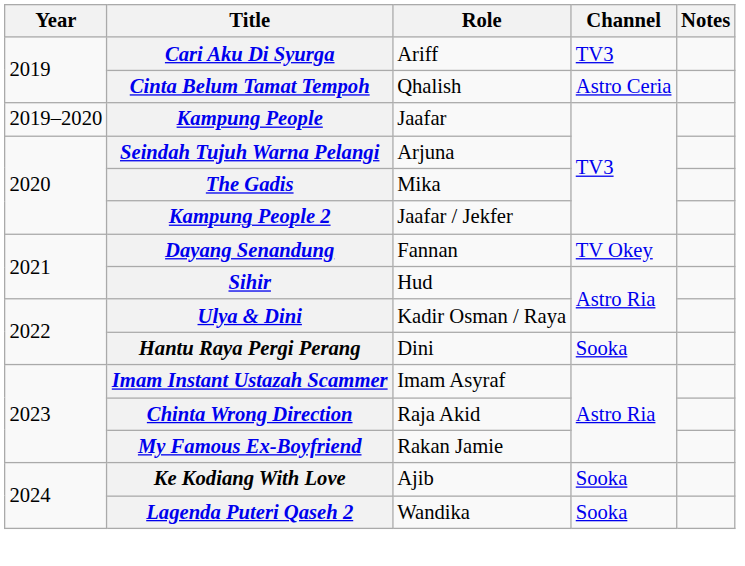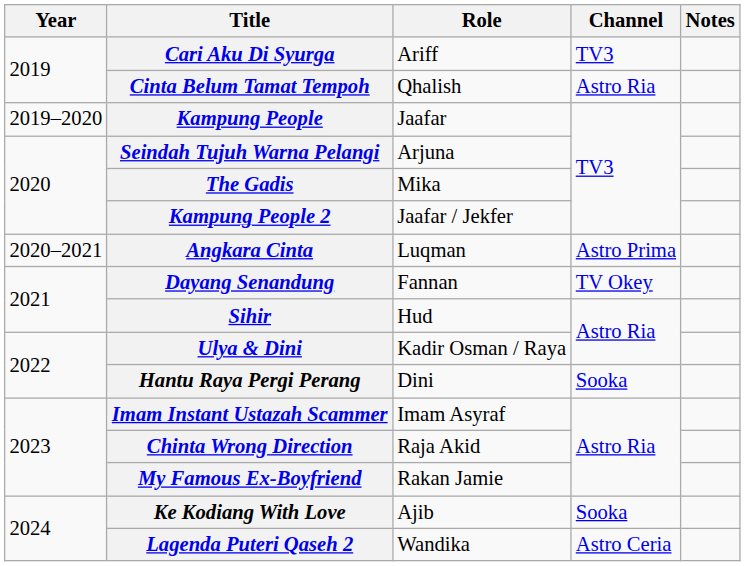Cinta Belum Tamat Tempoh | Channel: Astro Ceria -> Astro Ria
+ row: 2020–2021 | Angkara Cinta | Luqman | Astro Prima
Lagenda Puteri Qaseh 2 | Channel: Sooka -> Astro Ceria
